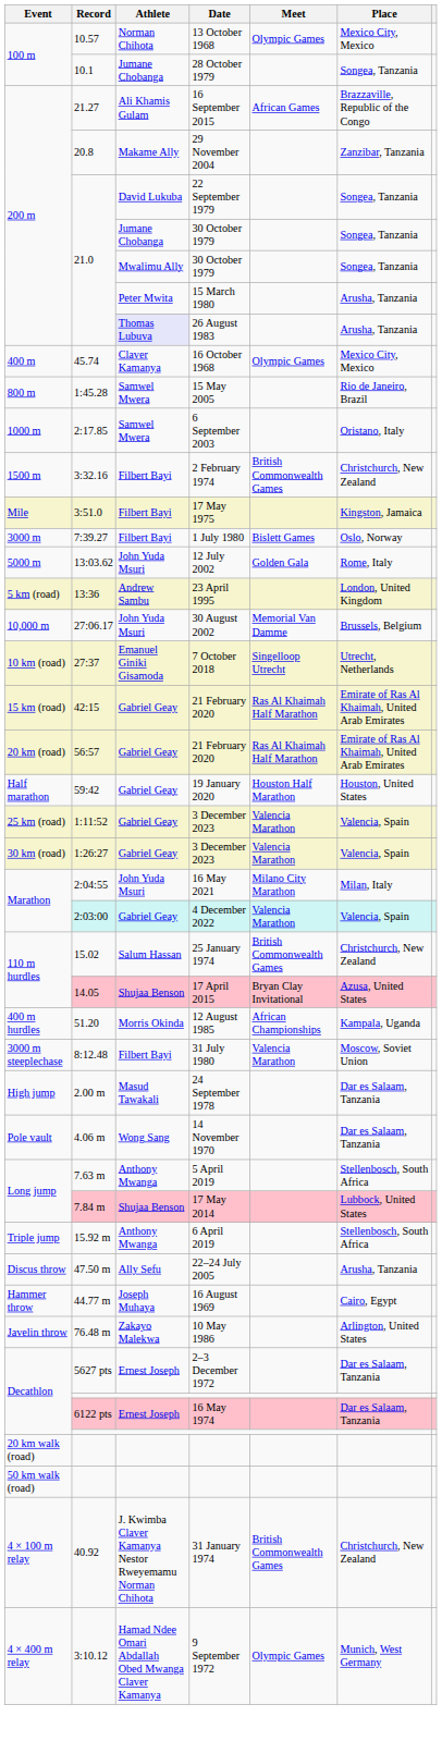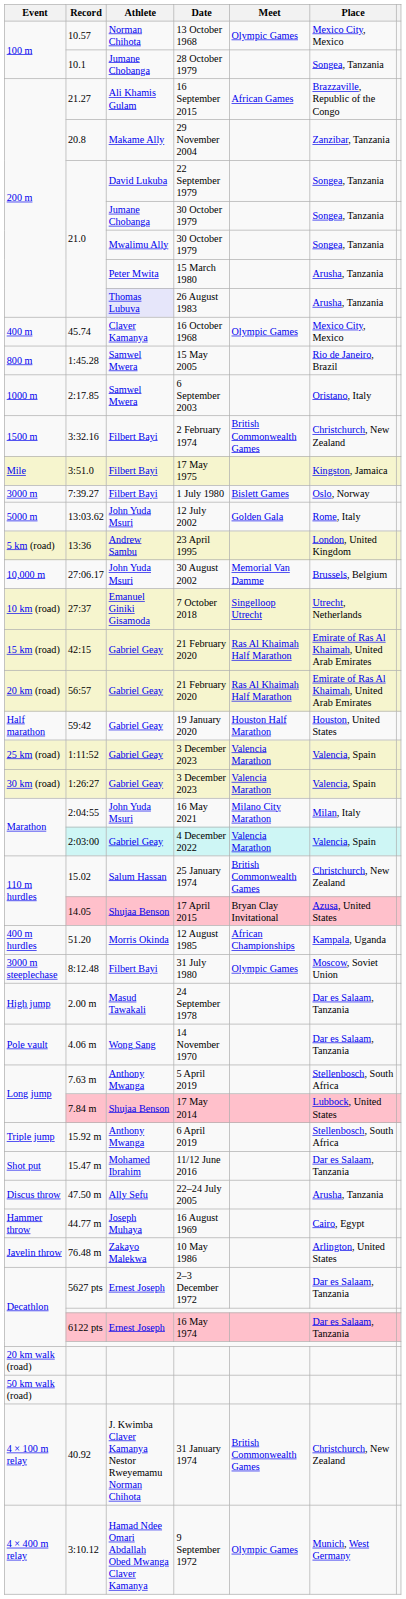31 July 1980 | Meet: Valencia Marathon -> Olympic Games
+ row: Shot put | 15.47 m | Mohamed Ibrahim | 11/12 June 2016 | Dar es Salaam, Tanzania
